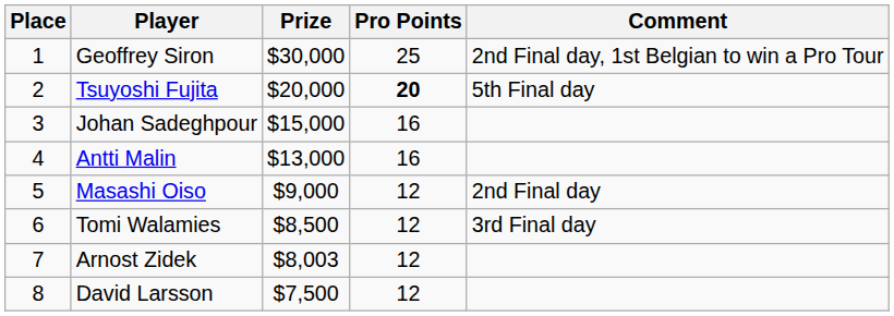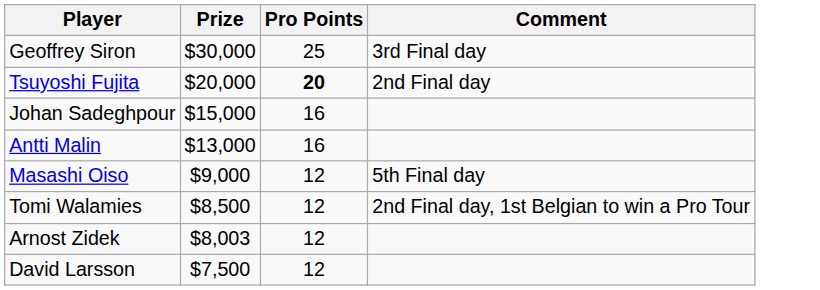- column: Place | 1 | 2 | 3 | 4 | 5 | 6 | 7 | 8
Geoffrey Siron | Comment: 2nd Final day, 1st Belgian to win a Pro Tour -> 3rd Final day
Tsuyoshi Fujita | Comment: 5th Final day -> 2nd Final day
Masashi Oiso | Comment: 2nd Final day -> 5th Final day
Tomi Walamies | Comment: 3rd Final day -> 2nd Final day, 1st Belgian to win a Pro Tour
